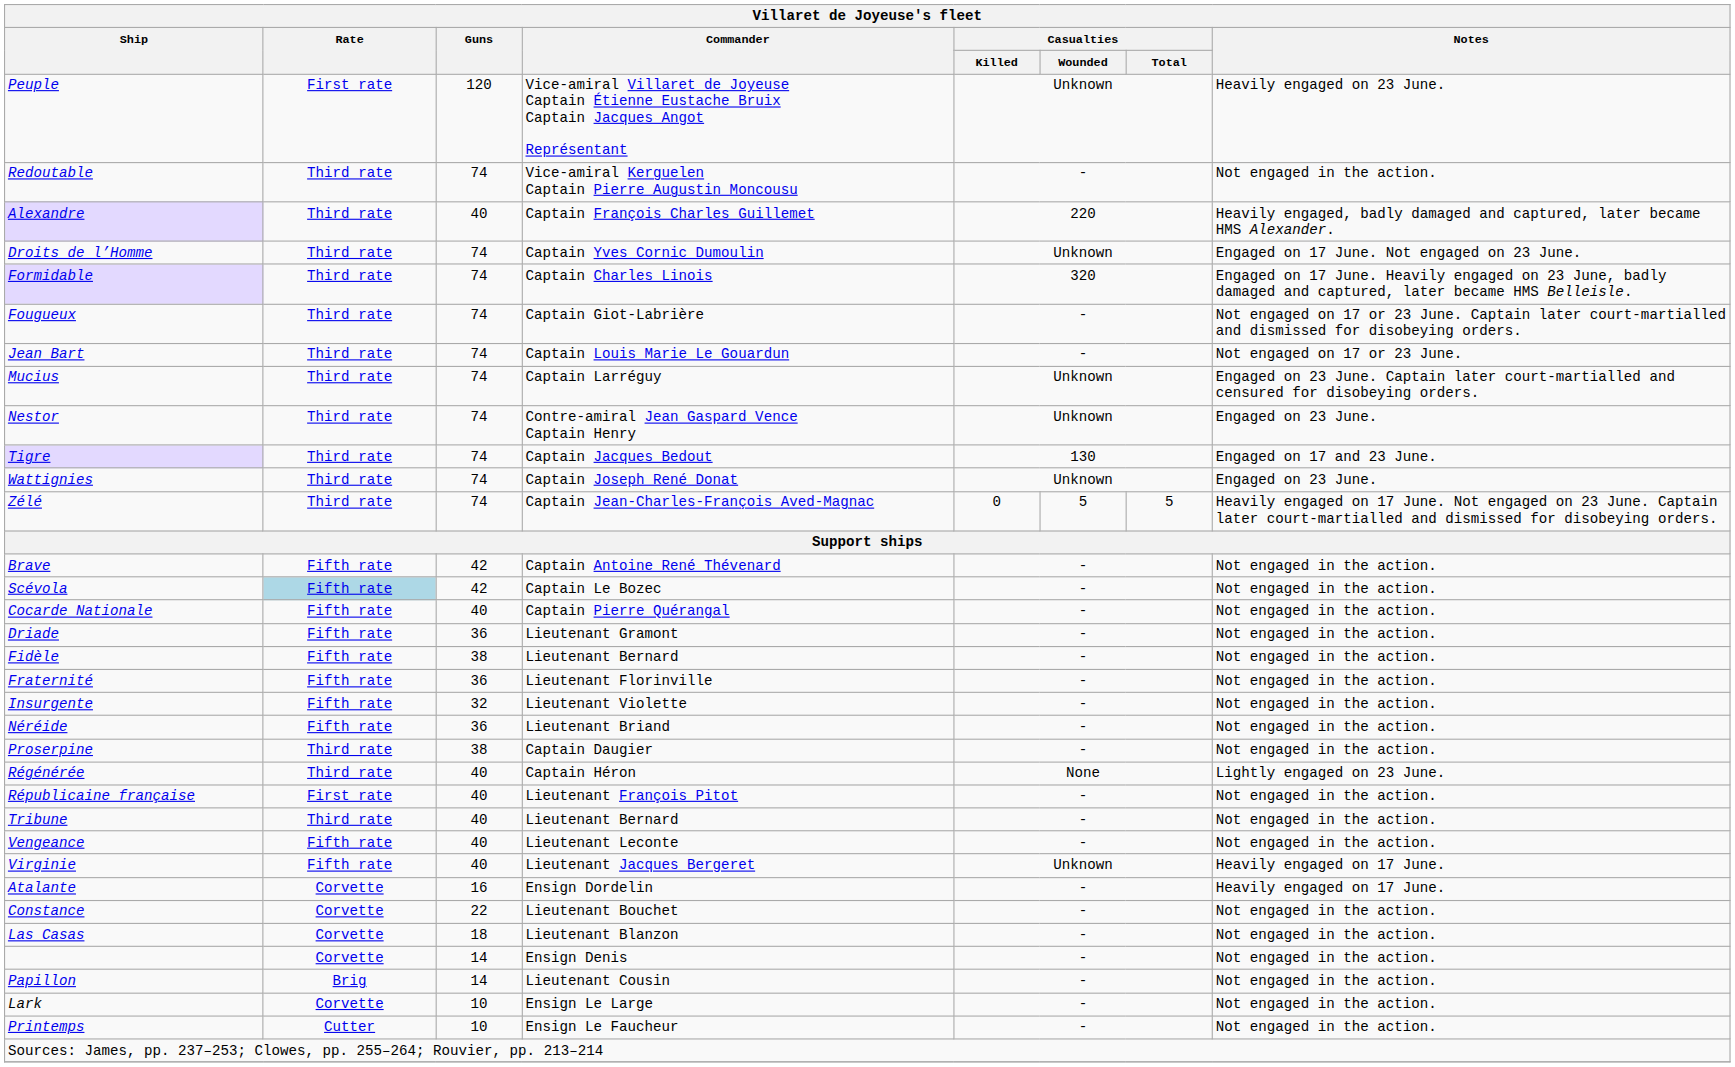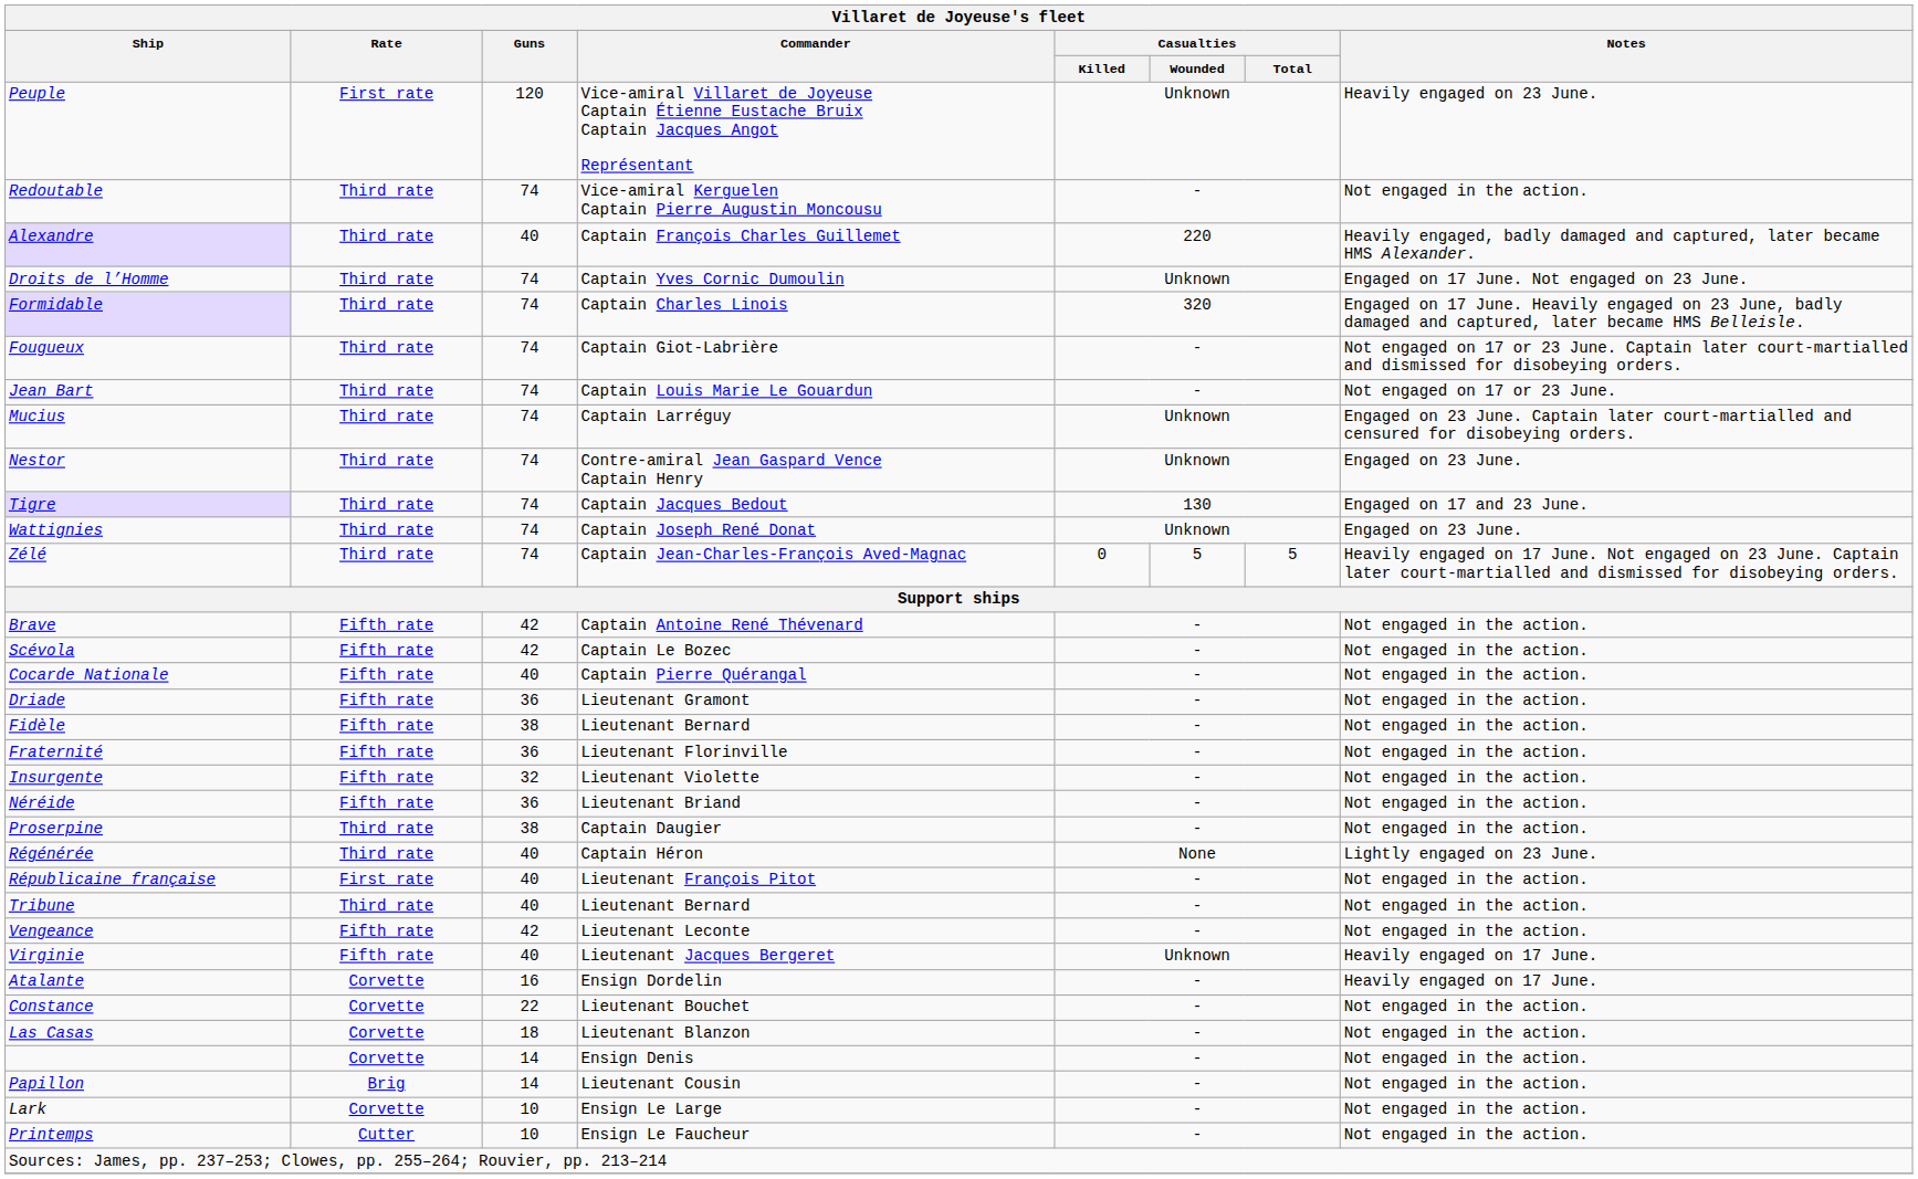Scévola | Rate: lightblue background -> no background
Vengeance | Guns: 40 -> 42
